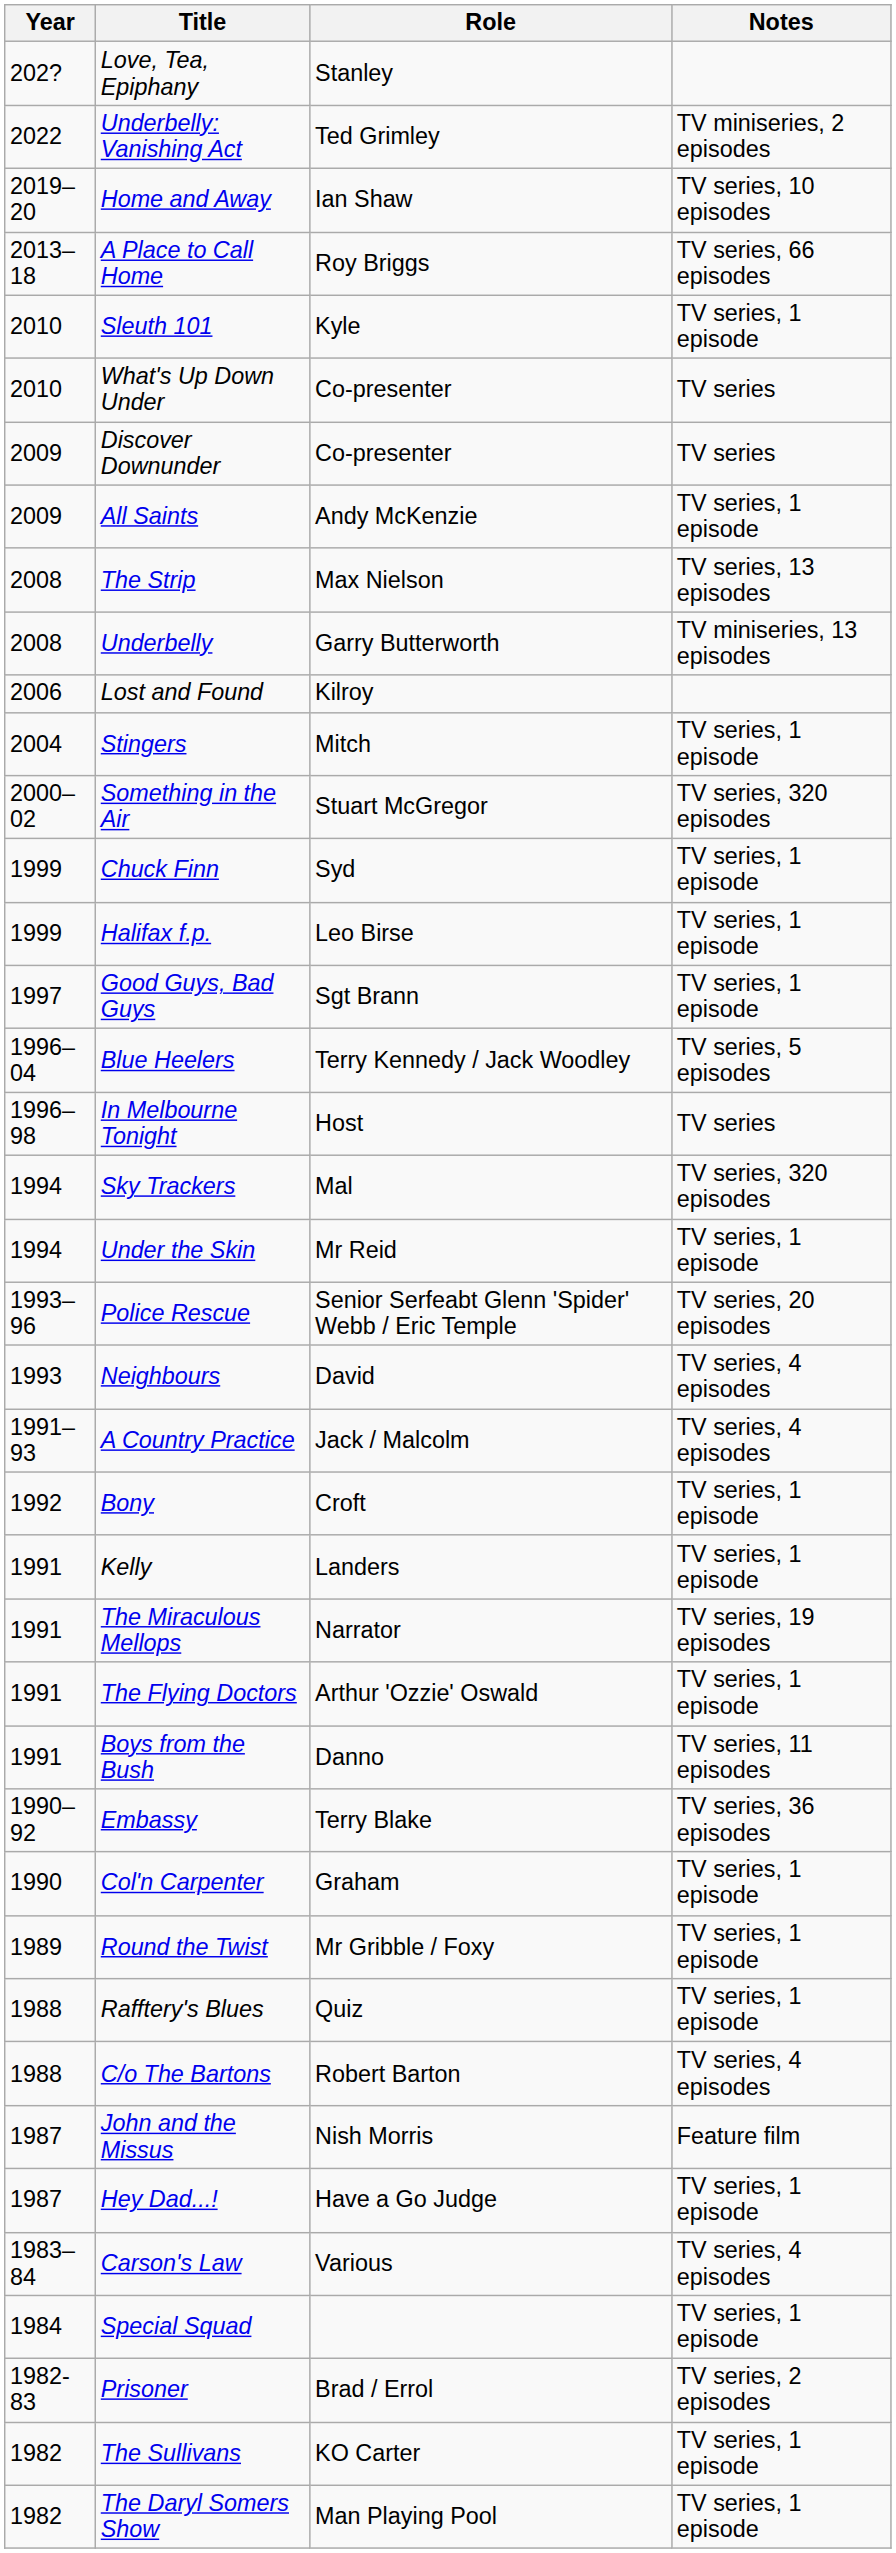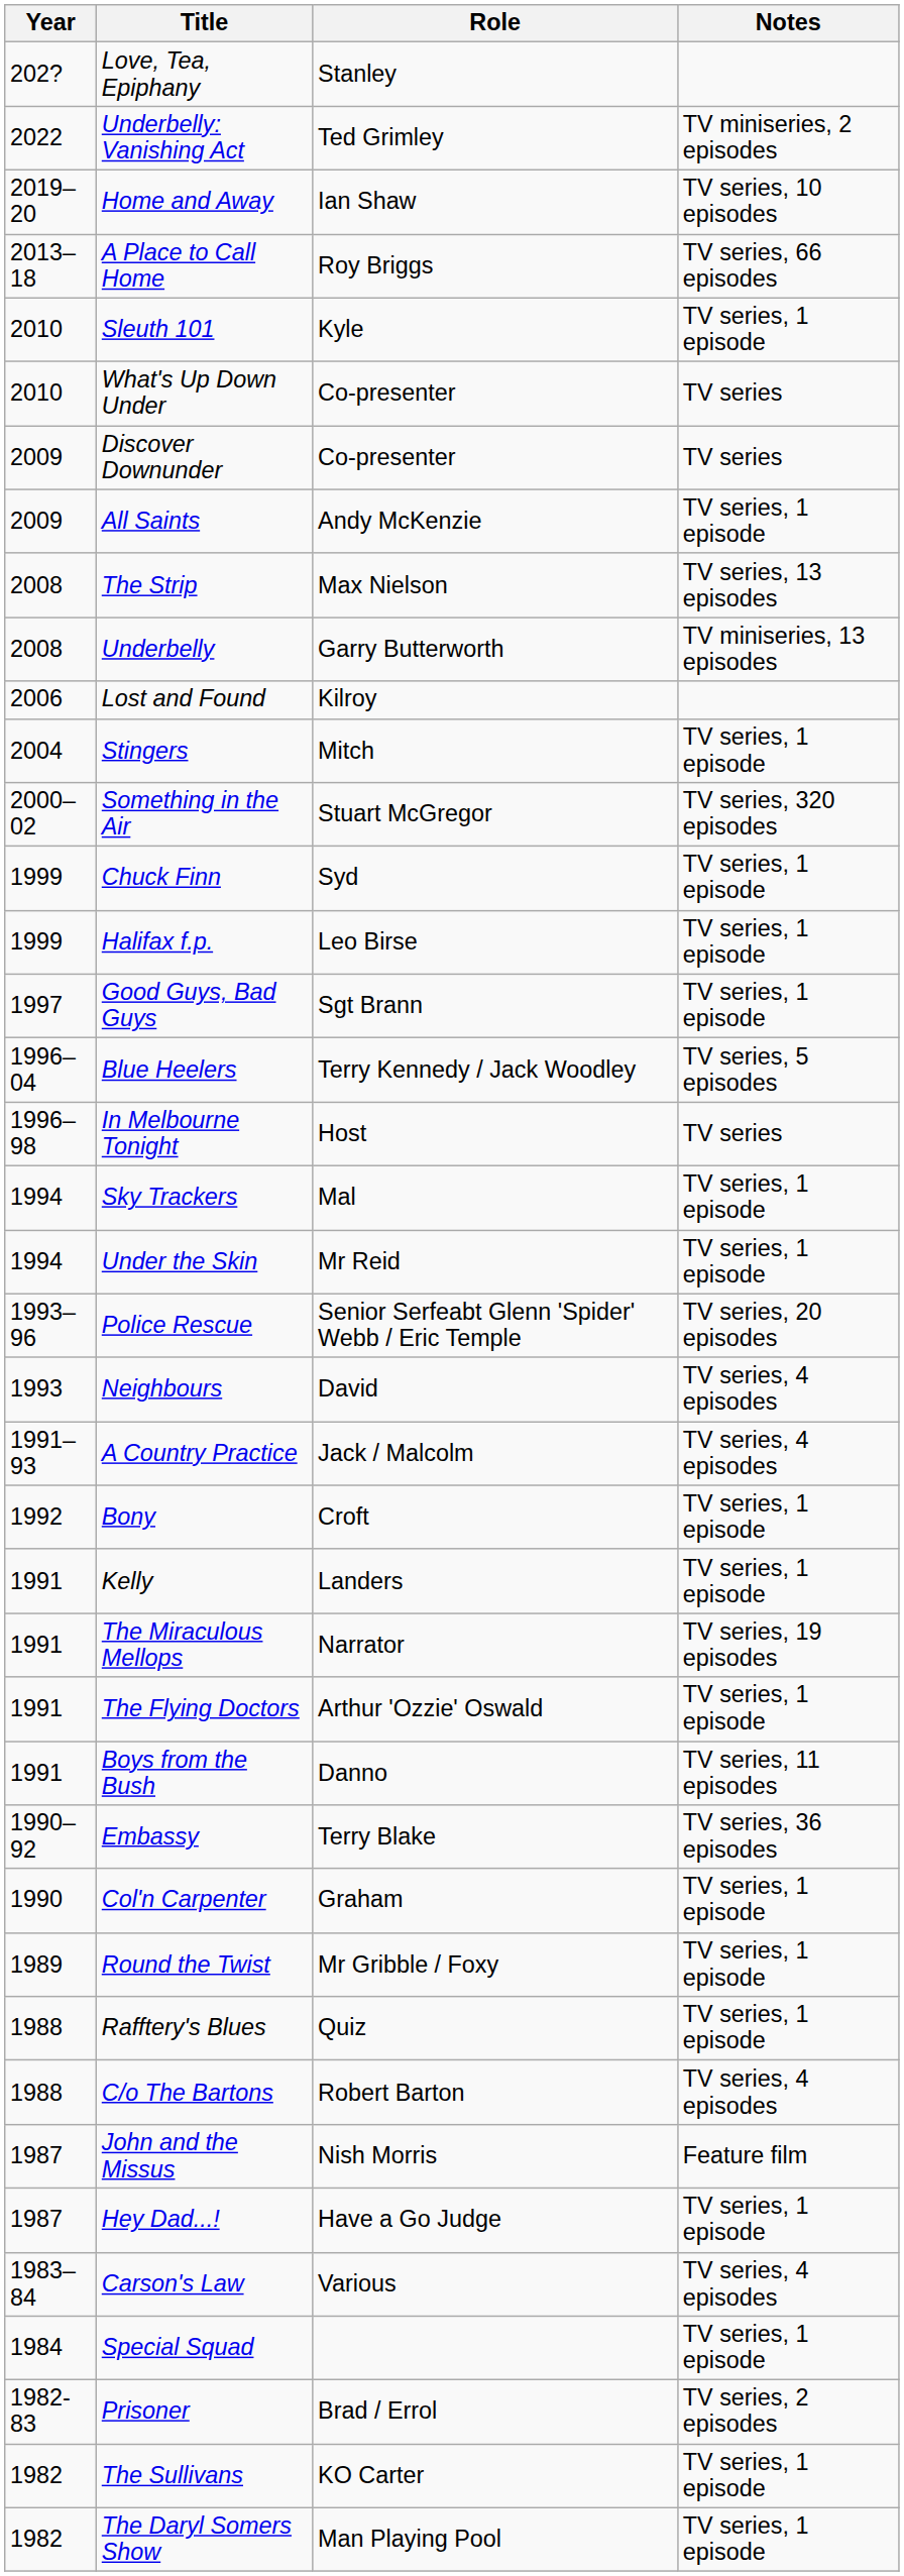Sky Trackers | Notes: TV series, 320 episodes -> TV series, 1 episode
